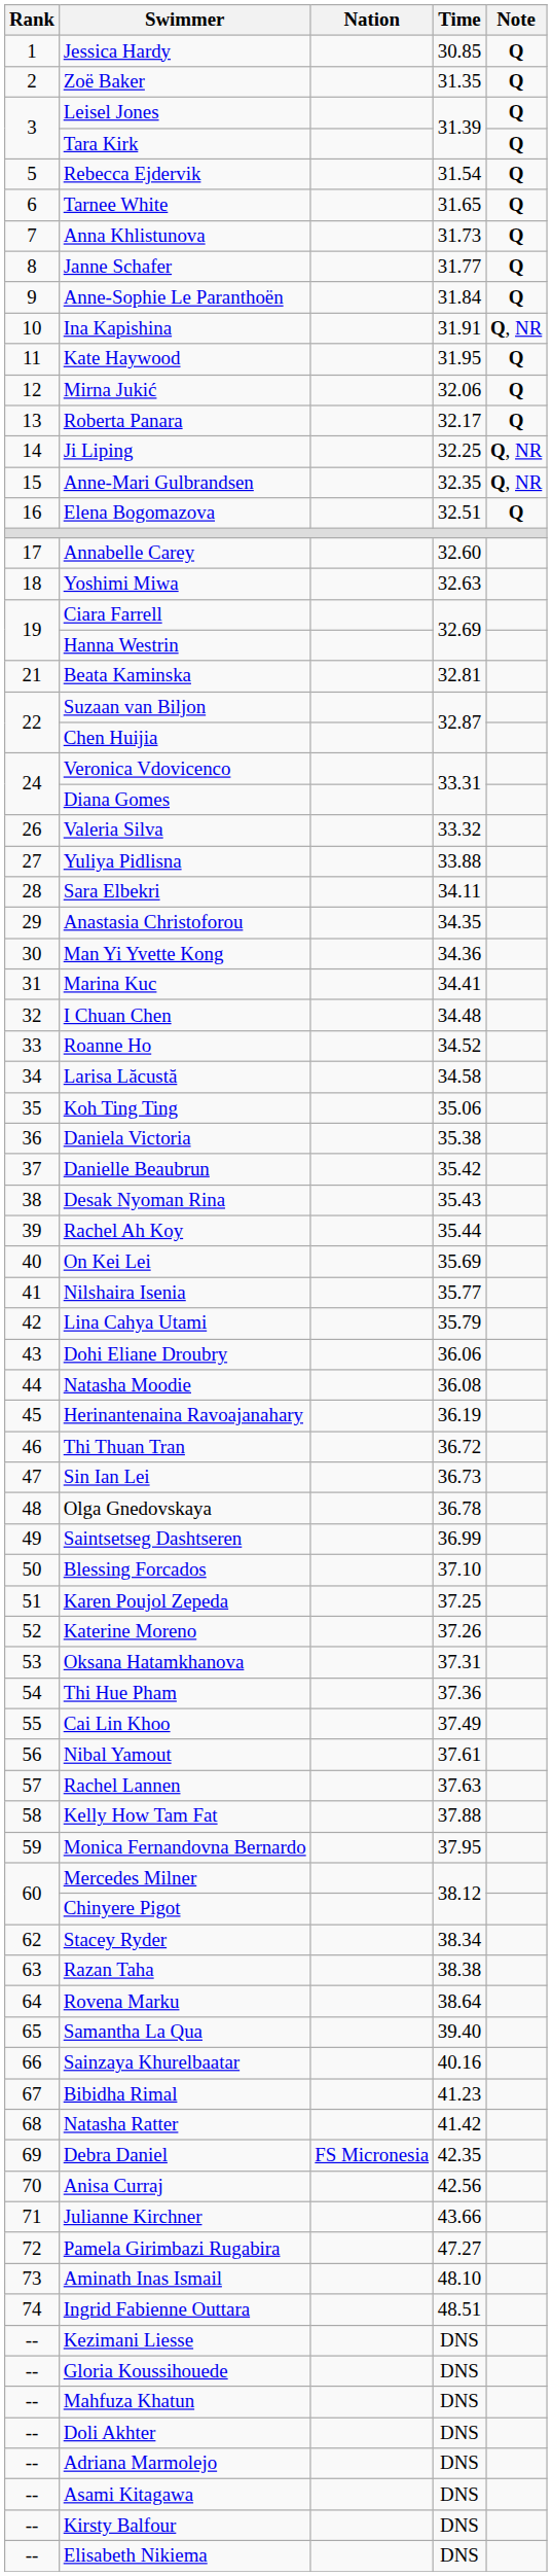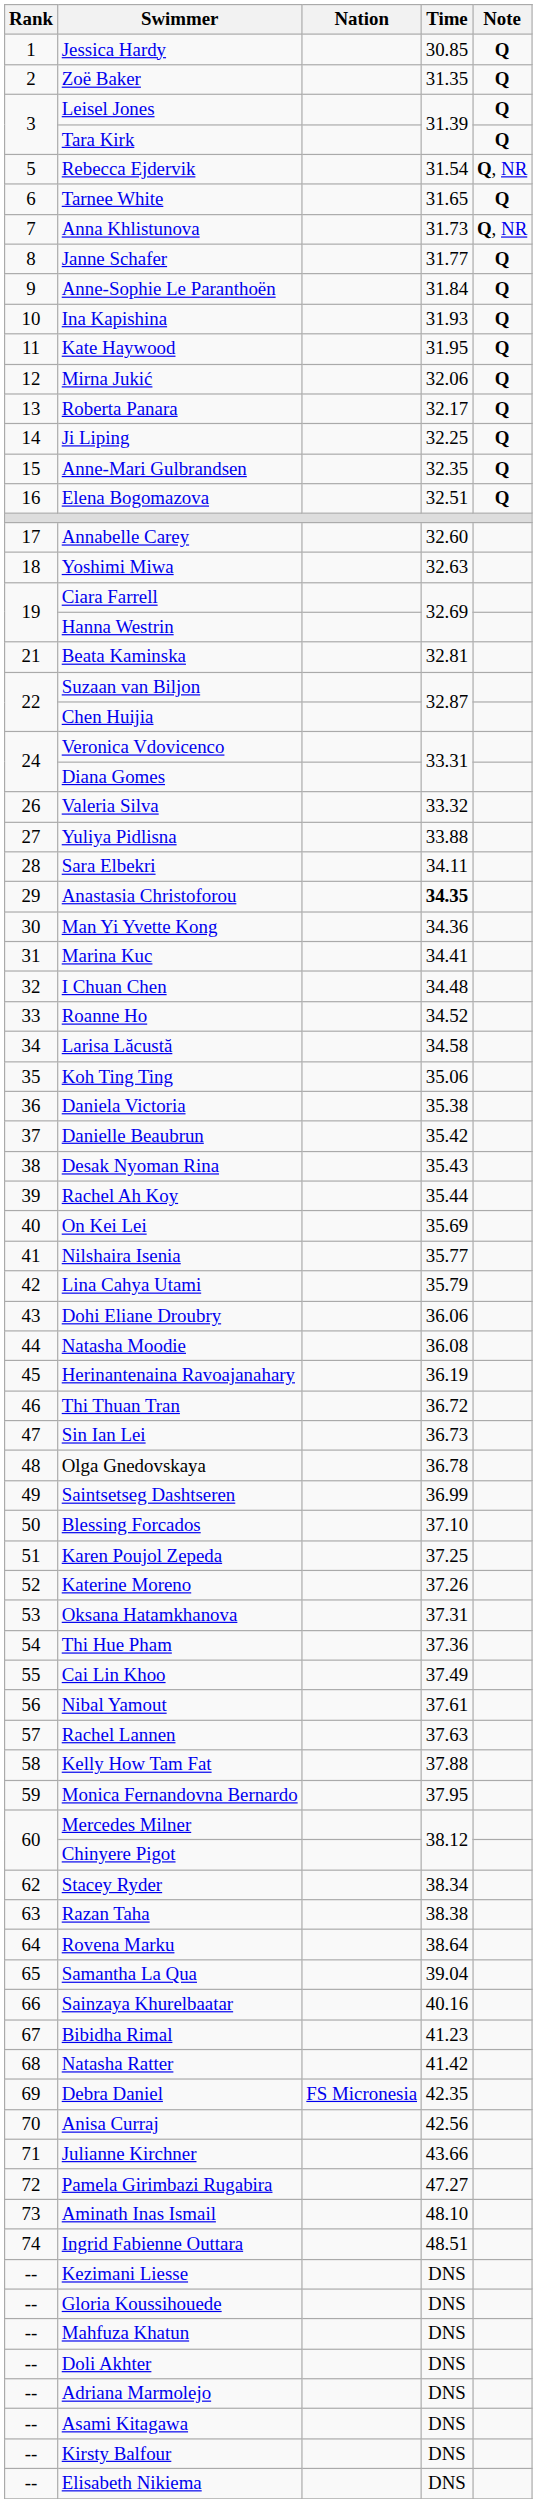Rebecca Ejdervik | Note: Q -> Q, NR
Anna Khlistunova | Note: Q -> Q, NR
Ina Kapishina | Time: 31.91 -> 31.93
Ina Kapishina | Note: Q, NR -> Q
Ji Liping | Note: Q, NR -> Q
Anne-Mari Gulbrandsen | Note: Q, NR -> Q
Anastasia Christoforou | Time: normal -> bold
Samantha La Qua | Time: 39.40 -> 39.04
